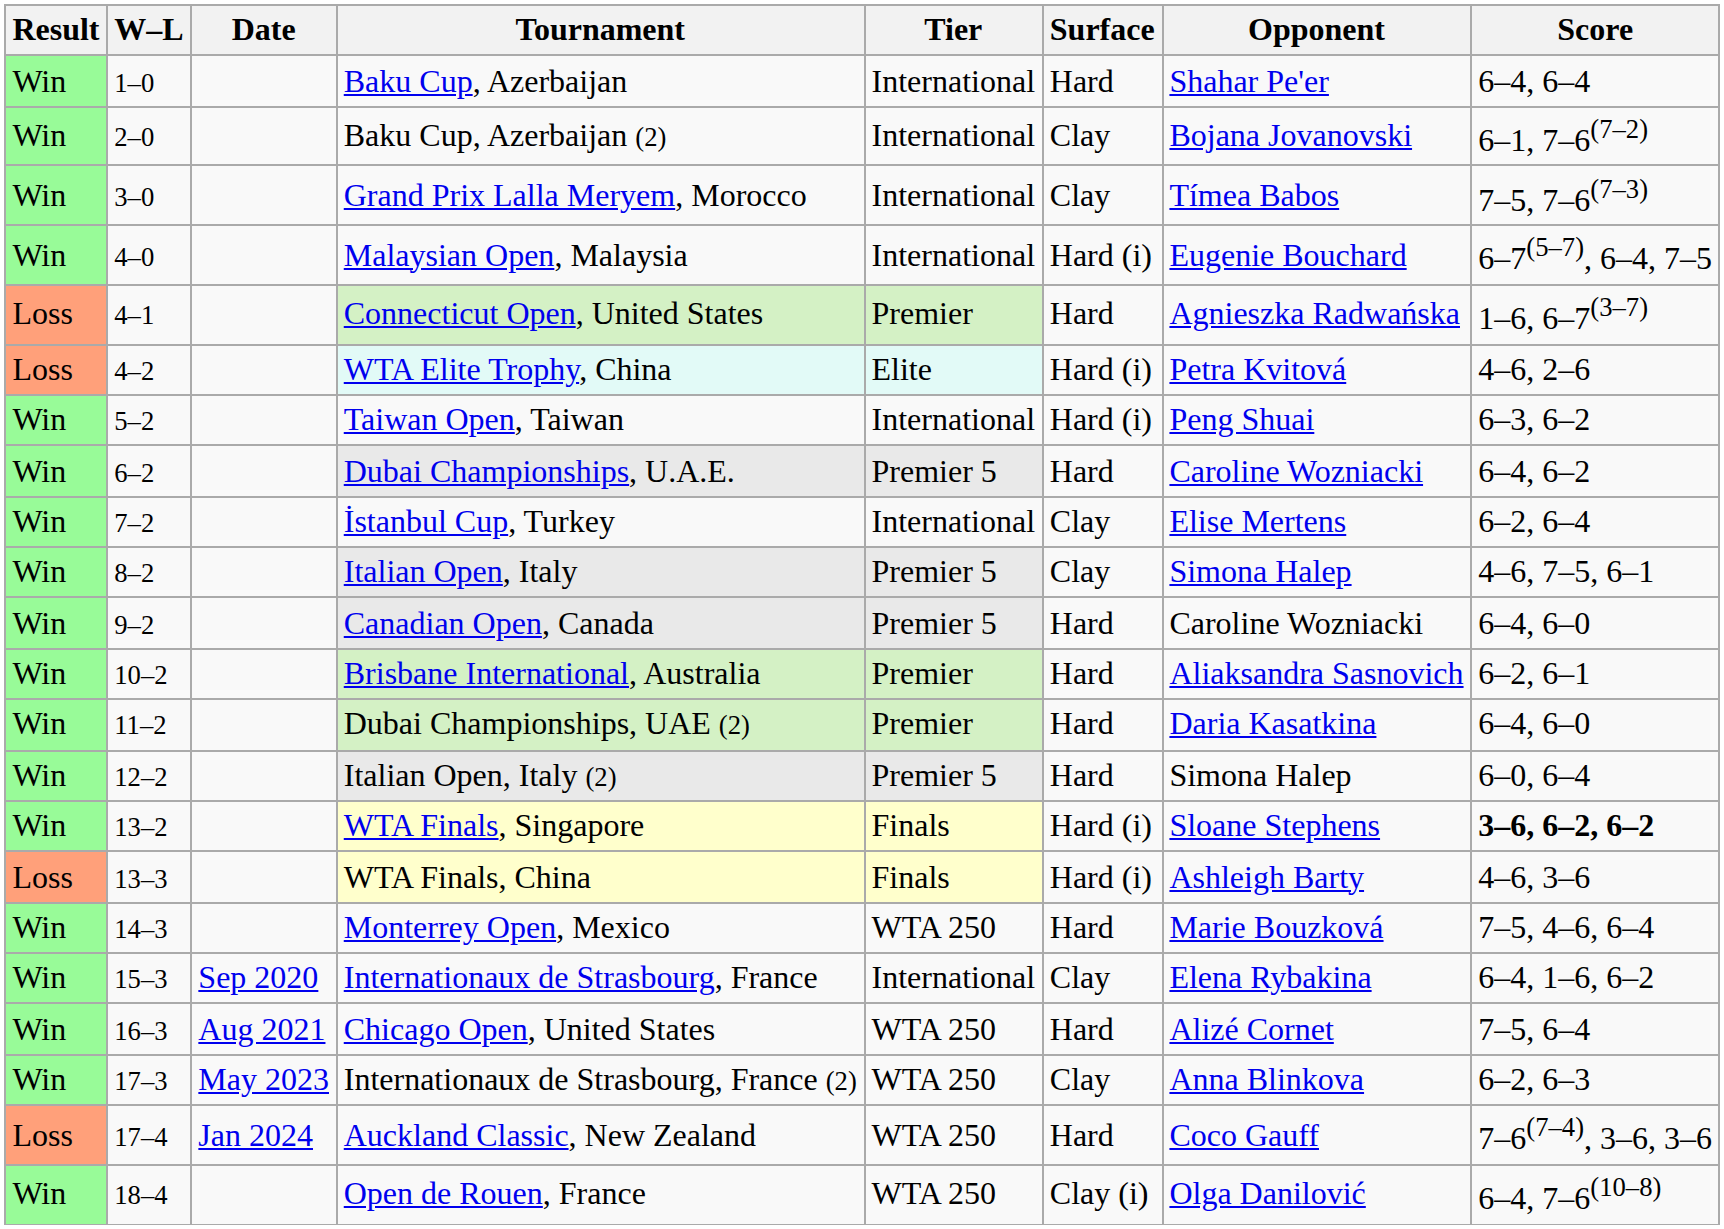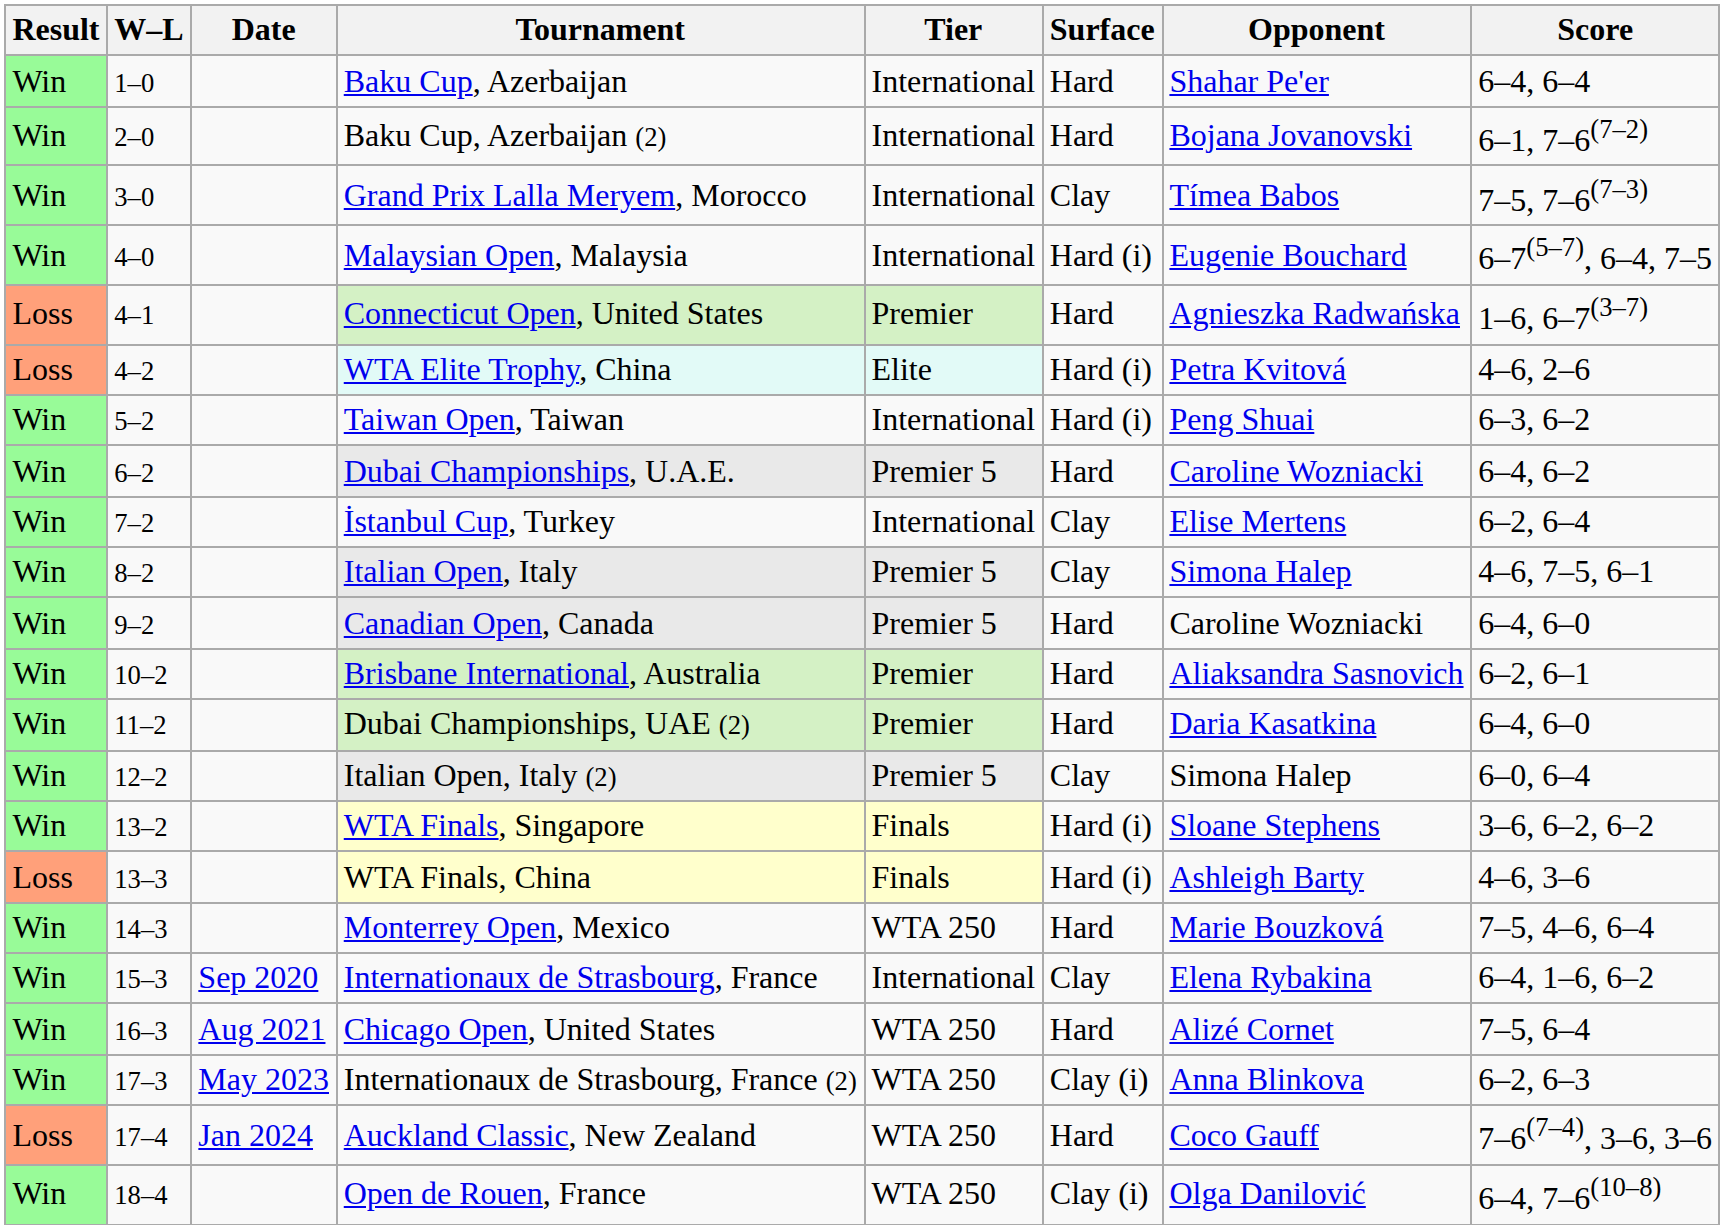Baku Cup, Azerbaijan (2) | Surface: Clay -> Hard
Italian Open, Italy (2) | Surface: Hard -> Clay
WTA Finals, Singapore | Score: bold -> normal
Internationaux de Strasbourg, France (2) | Surface: Clay -> Clay (i)
